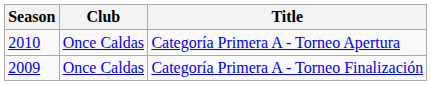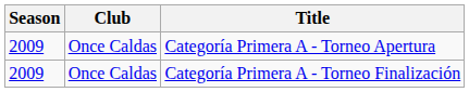Categoría Primera A - Torneo Apertura | Season: 2010 -> 2009
